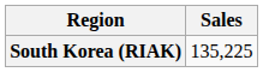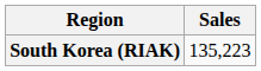South Korea (RIAK) | Sales: 135,225 -> 135,223
